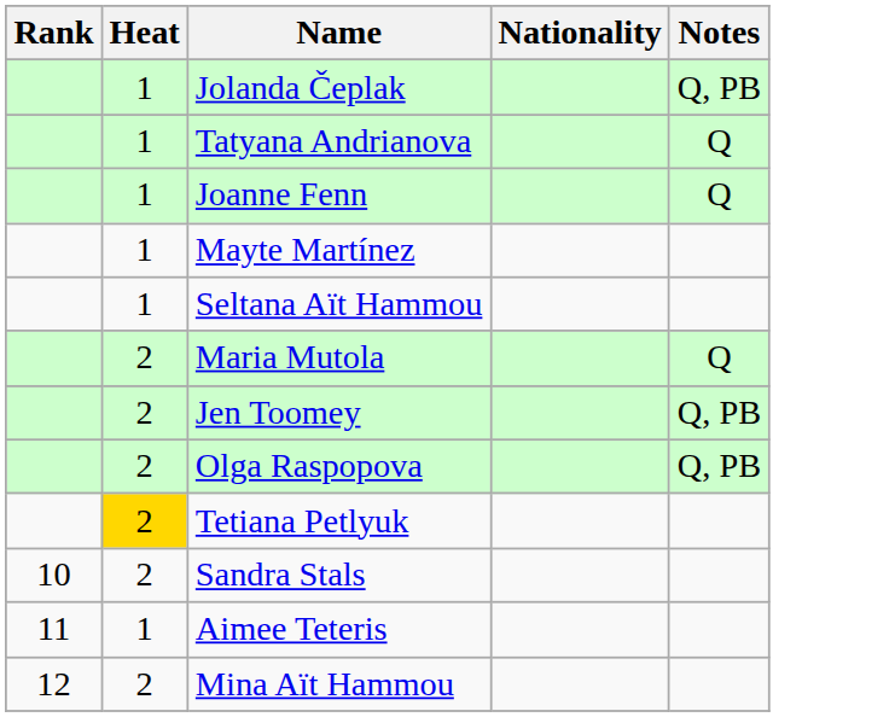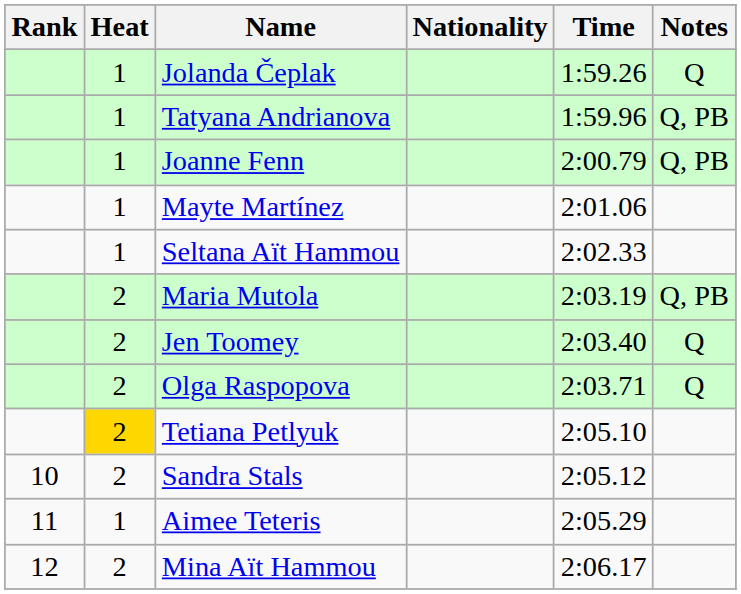+ column: Time | 1:59.26 | 1:59.96 | 2:00.79 | 2:01.06 | 2:02.33 | 2:03.19 | 2:03.40 | 2:03.71 | 2:05.10 | 2:05.12 | 2:05.29 | 2:06.17
Jolanda Čeplak | Notes: Q, PB -> Q
Tatyana Andrianova | Notes: Q -> Q, PB
Joanne Fenn | Notes: Q -> Q, PB
Maria Mutola | Notes: Q -> Q, PB
Jen Toomey | Notes: Q, PB -> Q
Olga Raspopova | Notes: Q, PB -> Q
